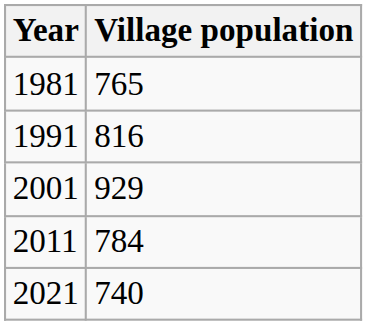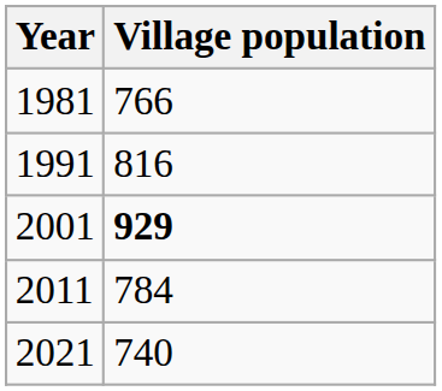1981 | Village population: 765 -> 766
2001 | Village population: normal -> bold
